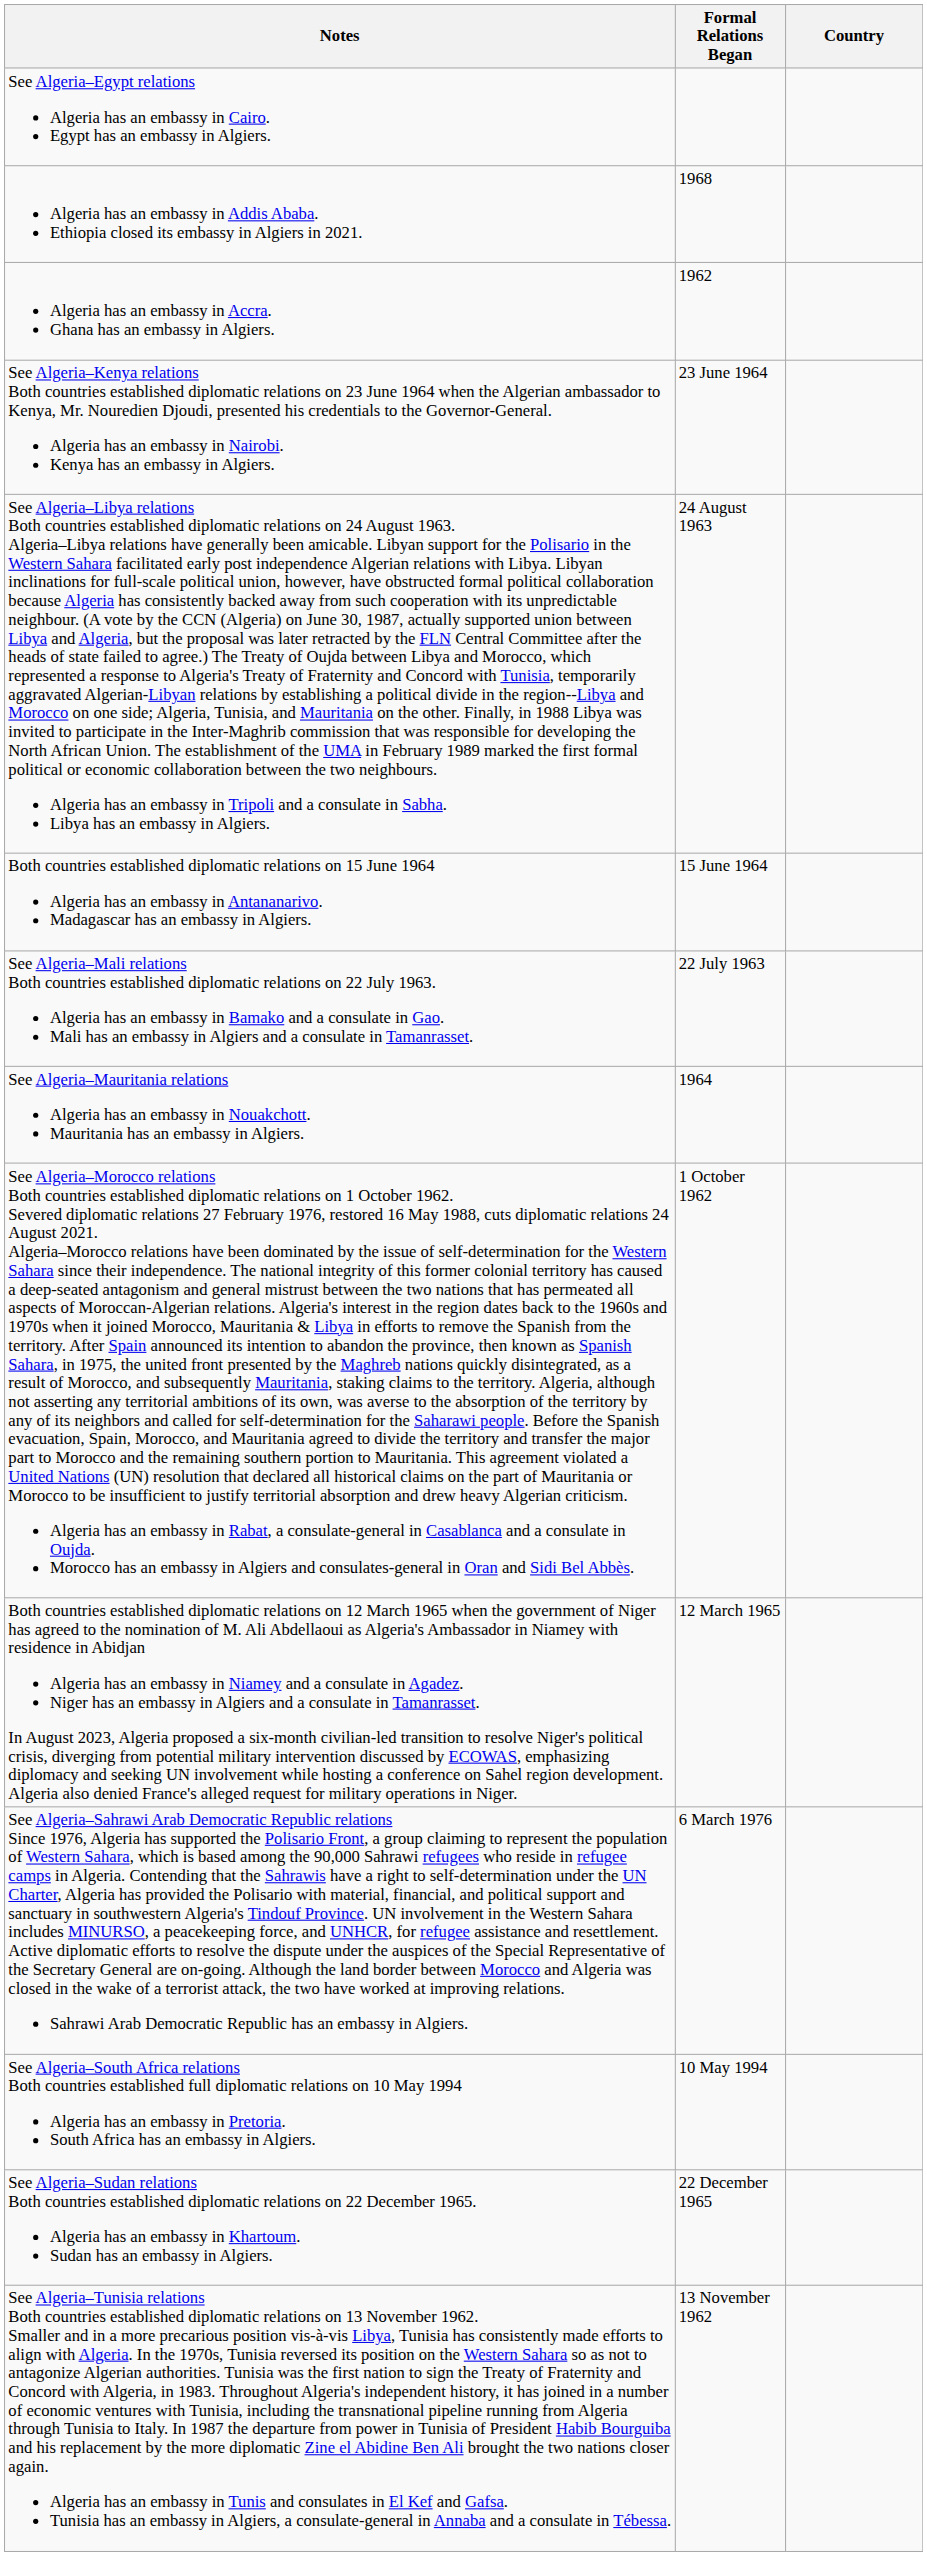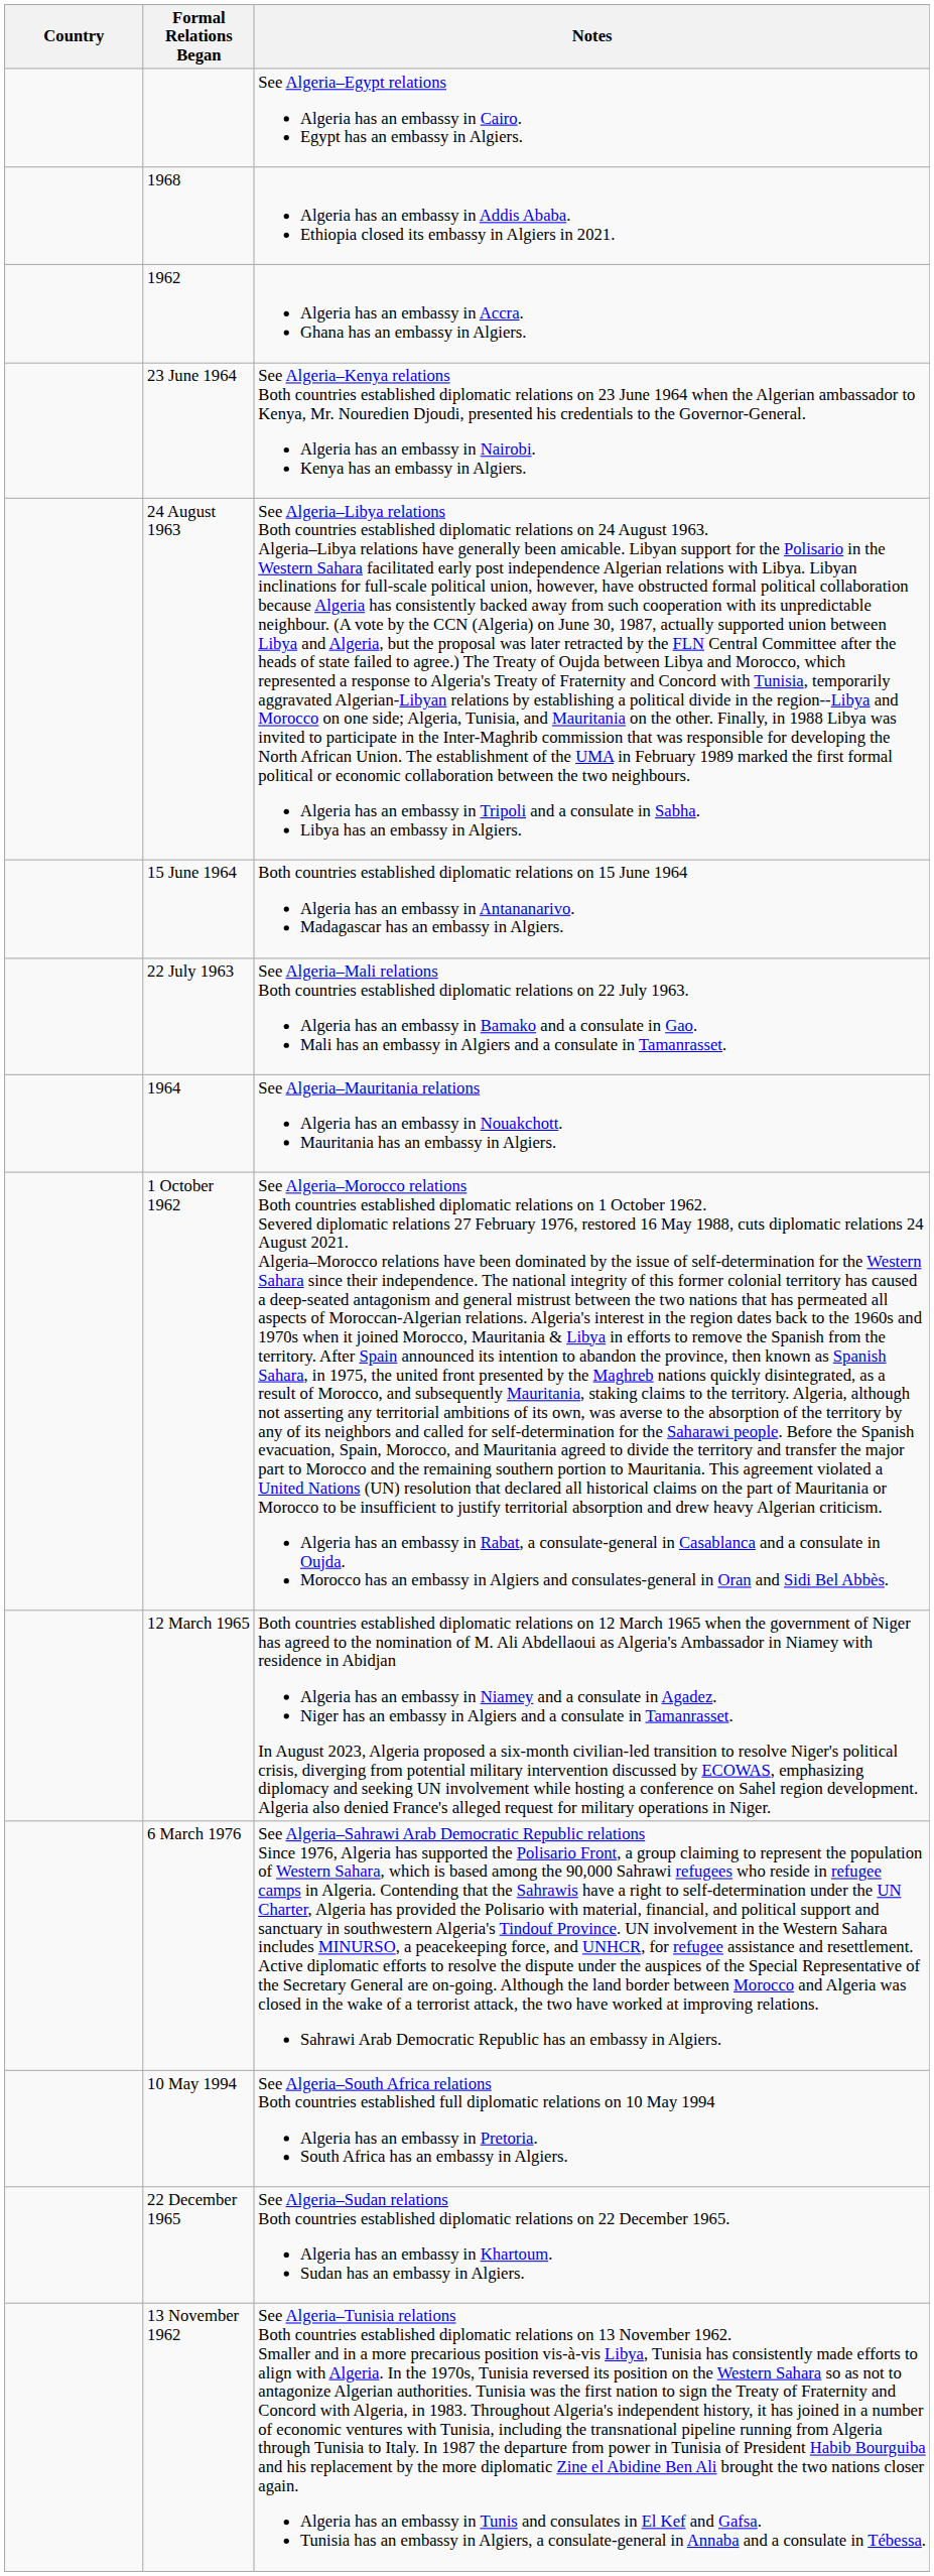columns swapped: Country <-> Notes
